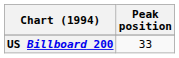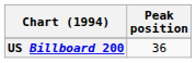US Billboard 200 | Peak position: 33 -> 36
